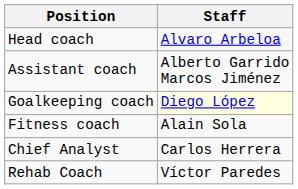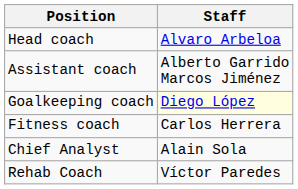Fitness coach | Staff: Alain Sola -> Carlos Herrera
Chief Analyst | Staff: Carlos Herrera -> Alain Sola
